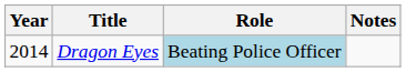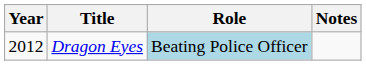Dragon Eyes | Year: 2014 -> 2012
